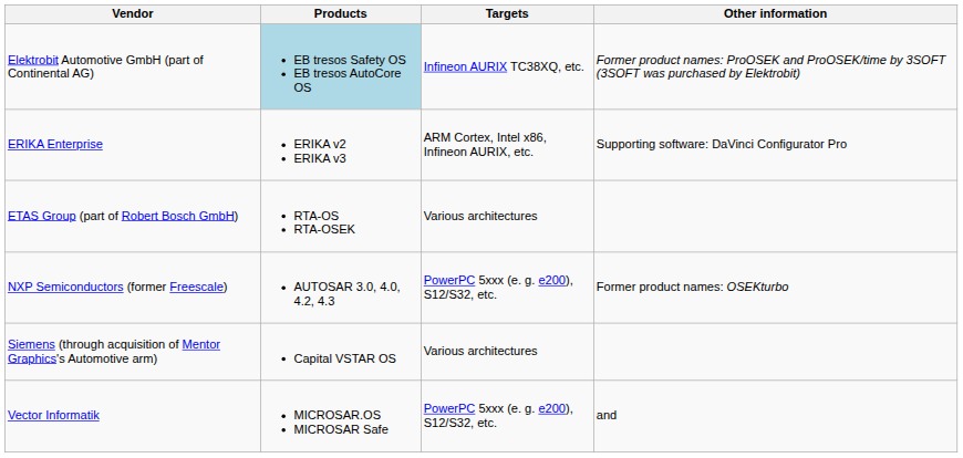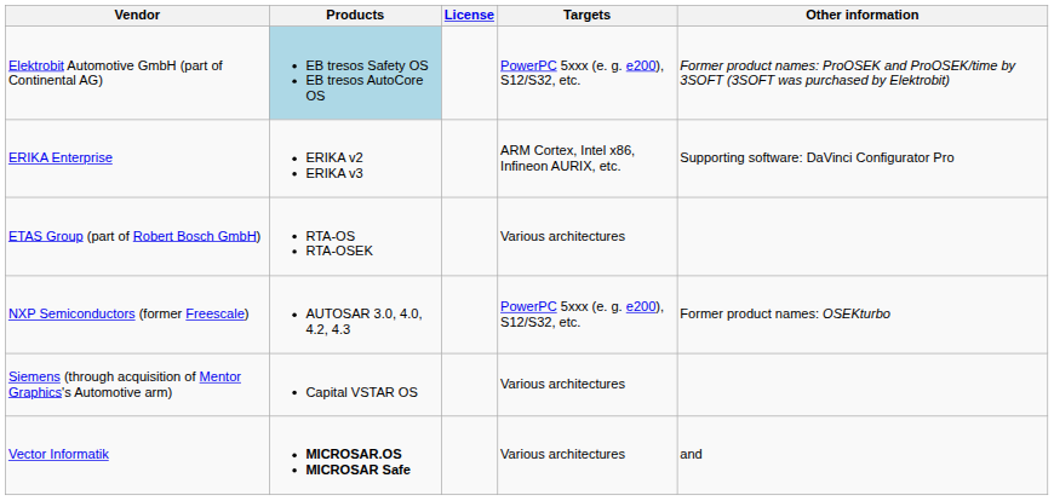+ column: License
Elektrobit Automotive GmbH (part of Continental AG) | Targets: Infineon AURIX TC38XQ, etc. -> PowerPC 5xxx (e. g. e200), S12/S32, etc.
Vector Informatik | Products: normal -> bold
Vector Informatik | Targets: PowerPC 5xxx (e. g. e200), S12/S32, etc. -> Various architectures
